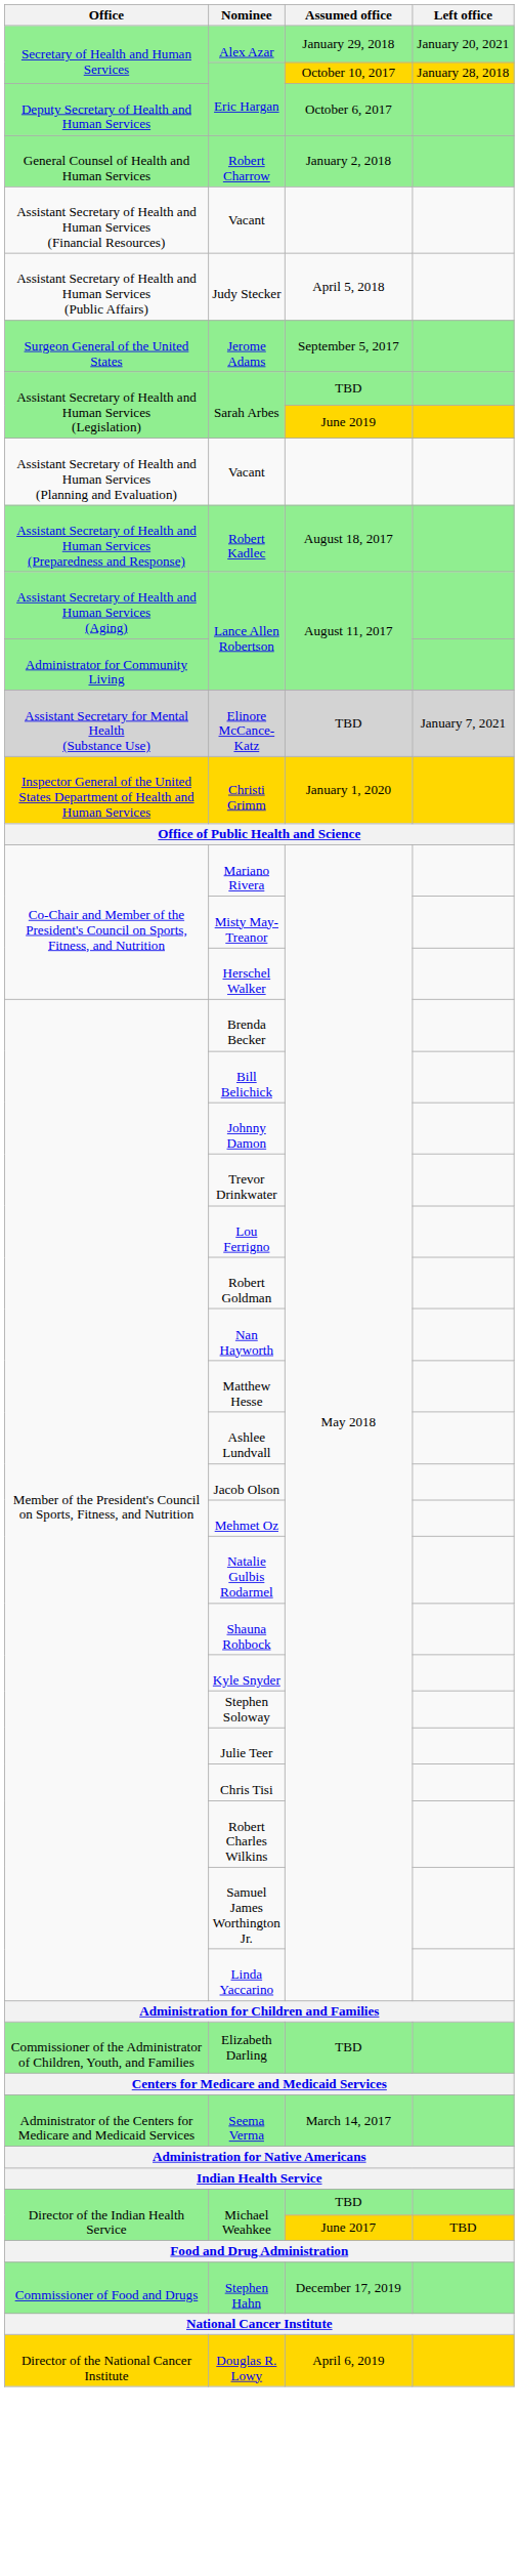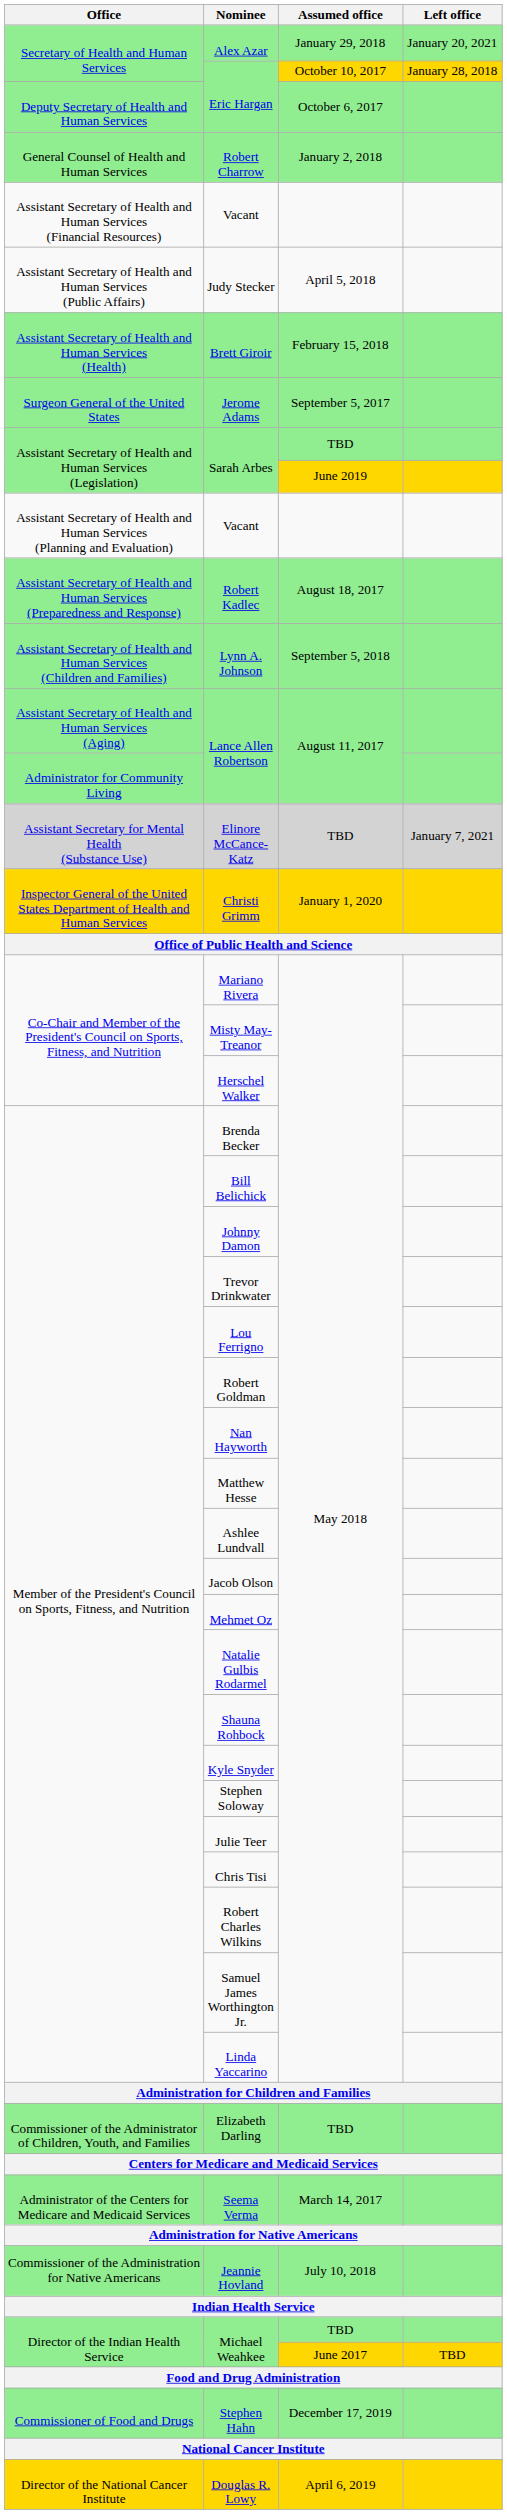+ row: Assistant Secretary of Health and Human Services (Health) | Brett Giroir | February 15, 2018
+ row: Assistant Secretary of Health and Human Services (Children and Families) | Lynn A. Johnson | September 5, 2018
+ row: Commissioner of the Administration for Native Americans | Jeannie Hovland | July 10, 2018
